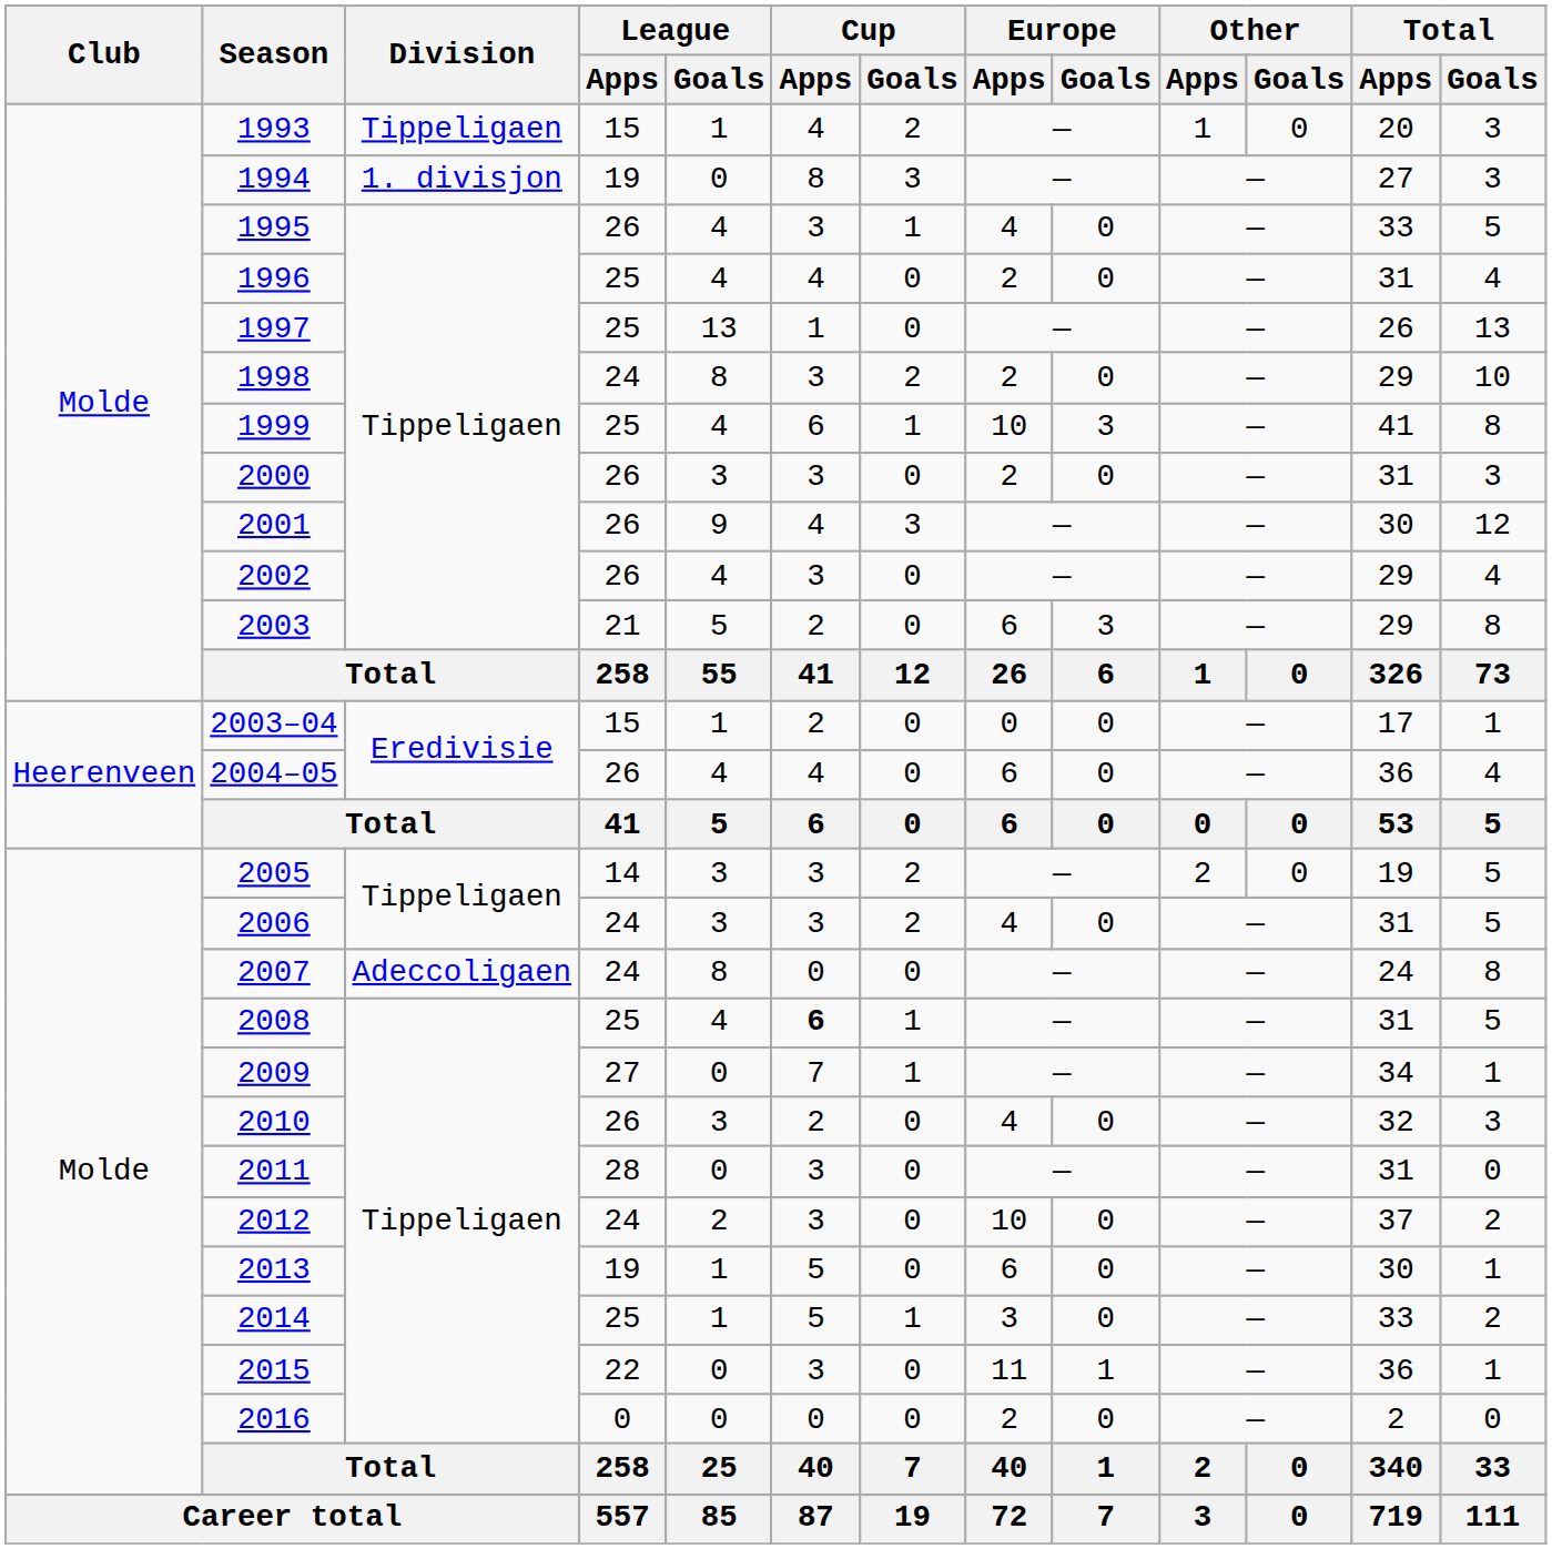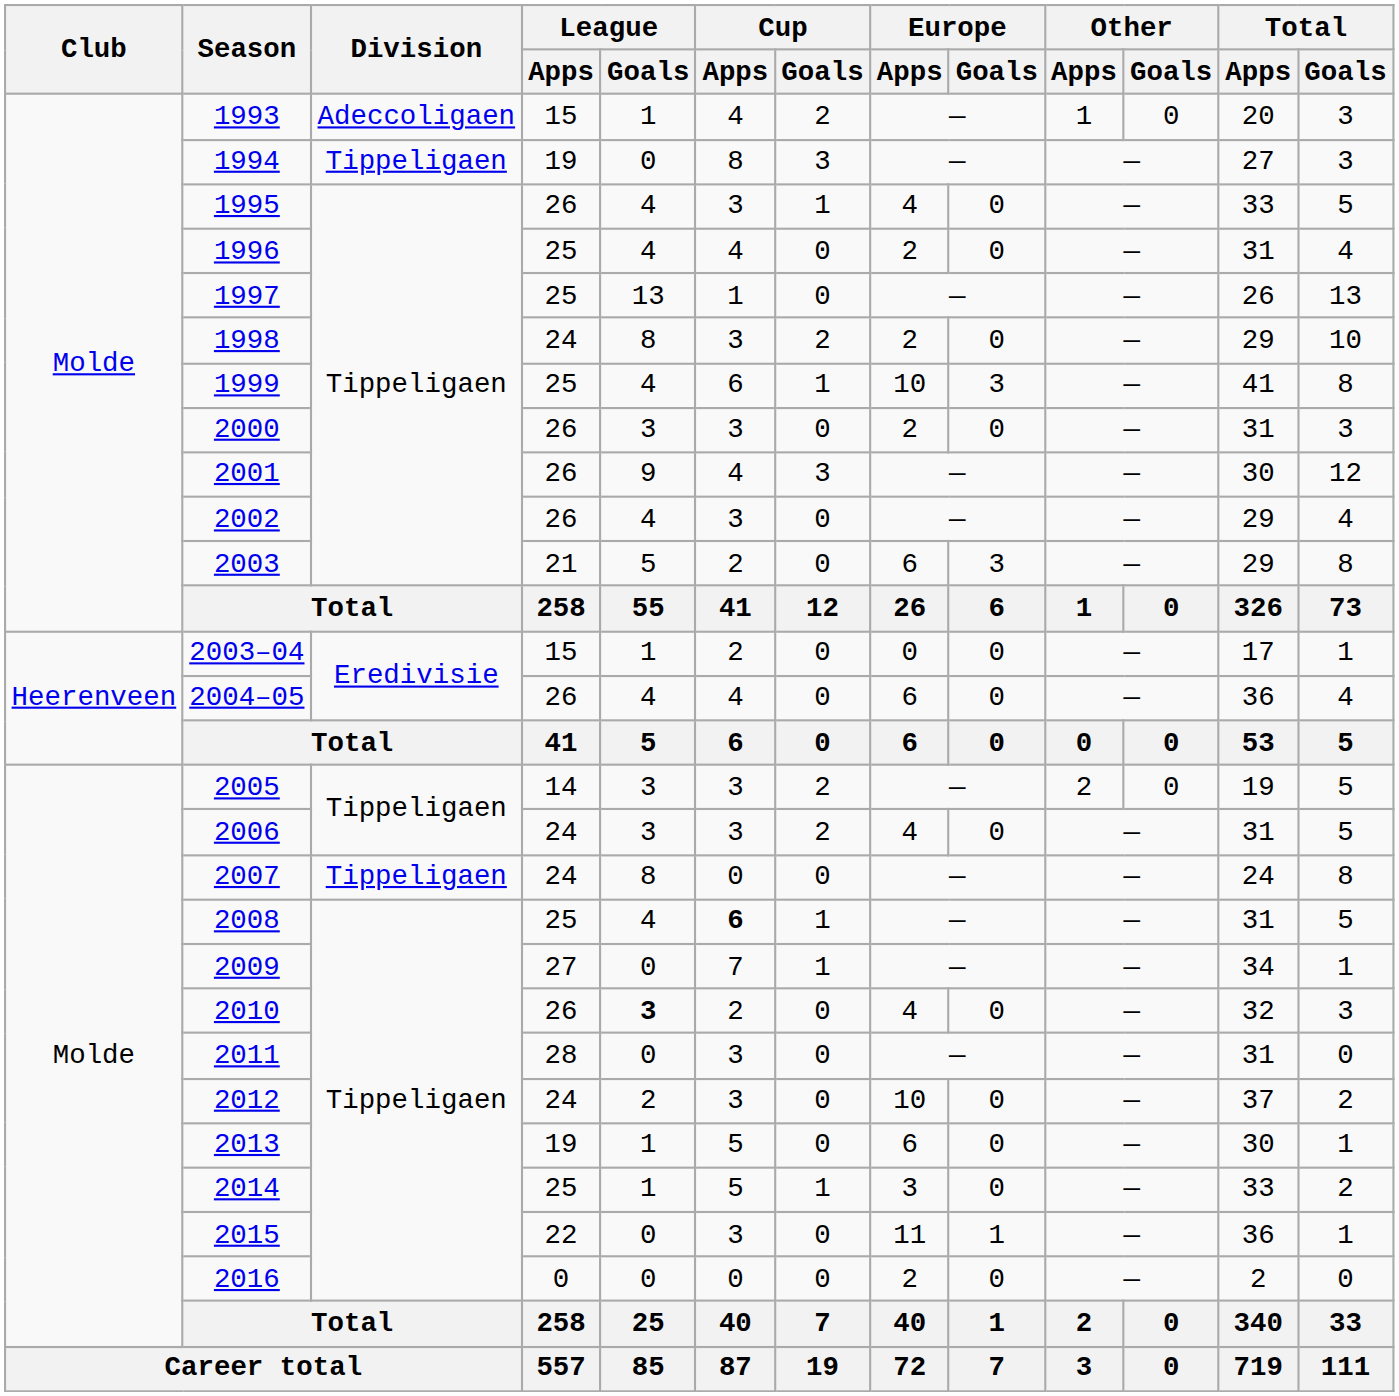1993 | Division: Tippeligaen -> Adeccoligaen
1994 | Division: 1. divisjon -> Tippeligaen
2007 | Division: Adeccoligaen -> Tippeligaen
2010 | League / Goals: normal -> bold
